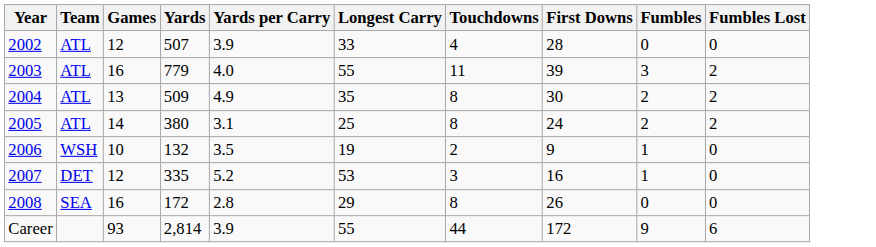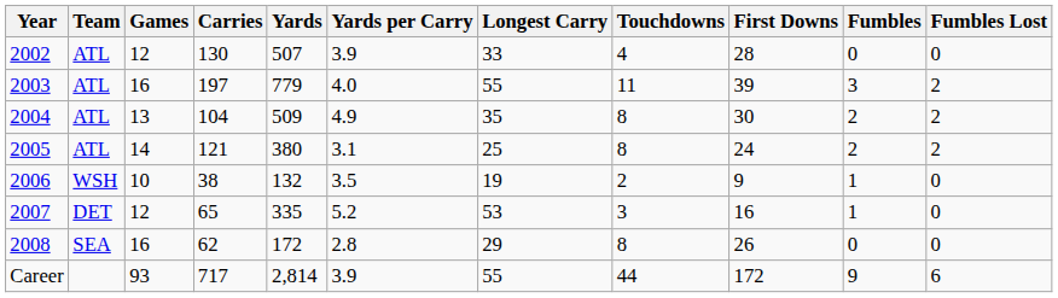+ column: Carries | 130 | 197 | 104 | 121 | 38 | 65 | 62 | 717
